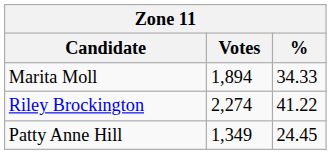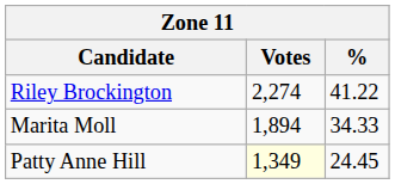rows swapped: Riley Brockington <-> Marita Moll
Patty Anne Hill | Votes: no background -> lightyellow background
